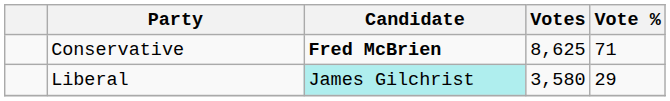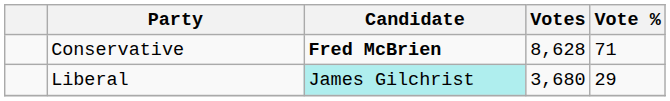Conservative | Votes: 8,625 -> 8,628
Liberal | Votes: 3,580 -> 3,680
